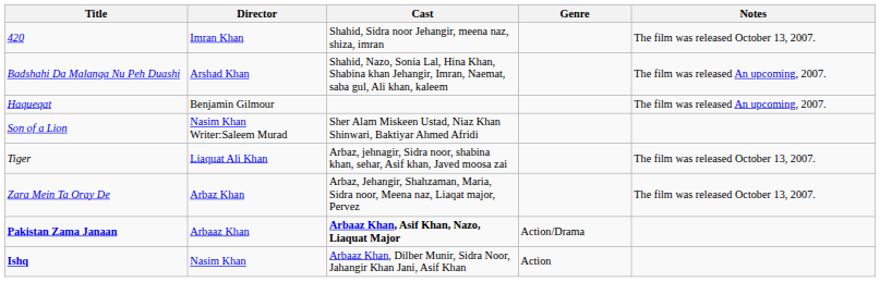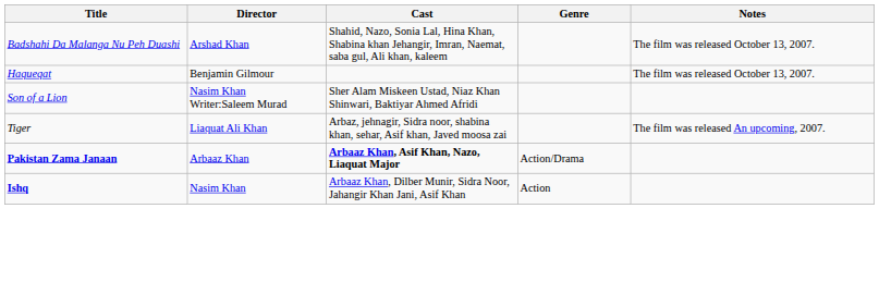- row: 420 | Imran Khan | Shahid, Sidra noor Jehangir, meena naz, shiza, imran | The film was released October 13, 2007.
Badshahi Da Malanga Nu Peh Duashi | Notes: The film was released An upcoming, 2007. -> The film was released October 13, 2007.
Haqueqat | Notes: The film was released An upcoming, 2007. -> The film was released October 13, 2007.
Tiger | Notes: The film was released October 13, 2007. -> The film was released An upcoming, 2007.
- row: Zara Mein Ta Oray De | Arbaz Khan | Arbaz, Jehangir, Shahzaman, Maria, Sidra noor, Meena naz, Liaqat major, Pervez | The film was released October 13, 2007.
